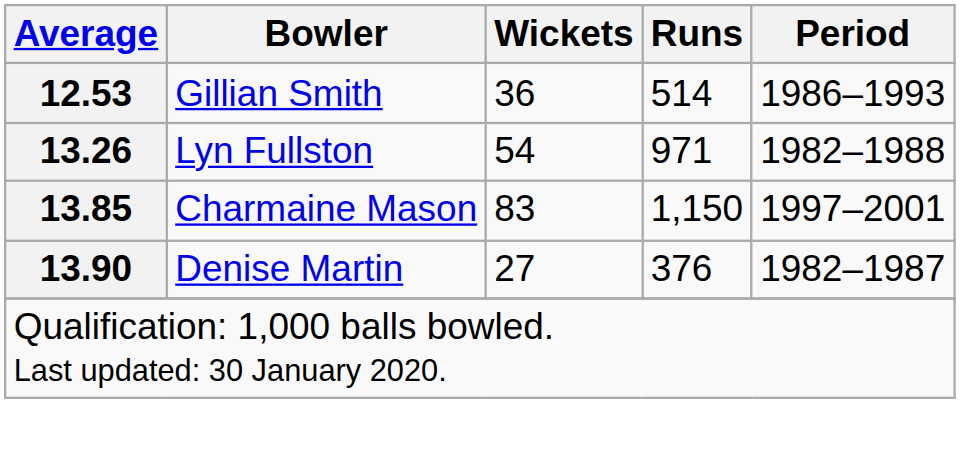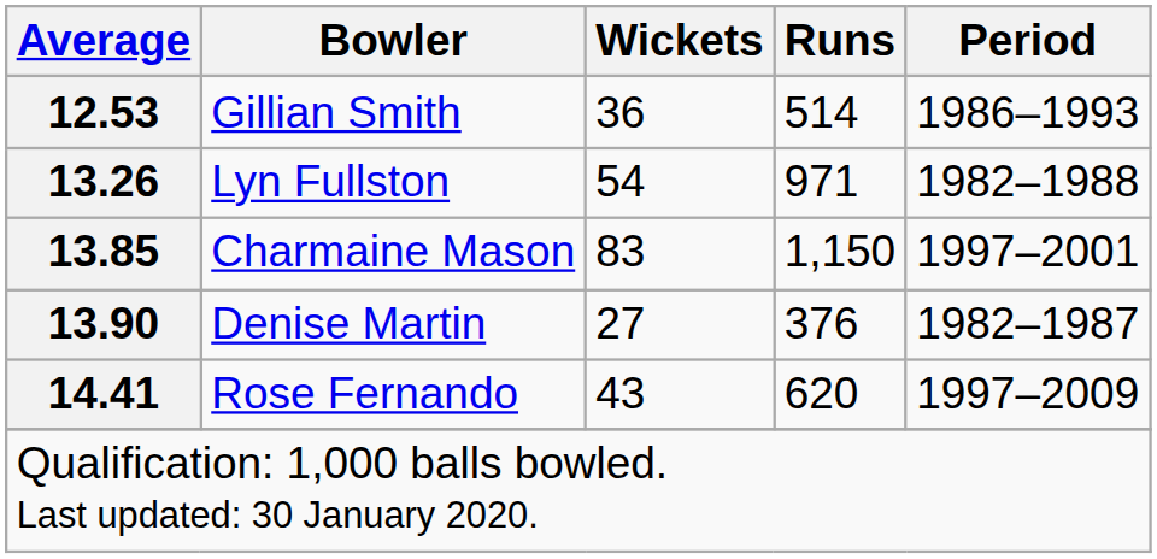+ row: 14.41 | Rose Fernando | 43 | 620 | 1997–2009
